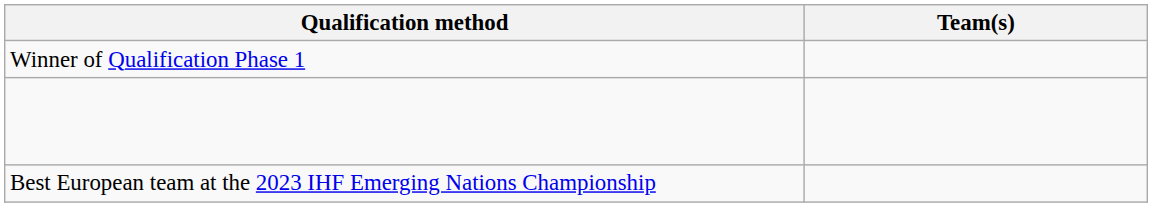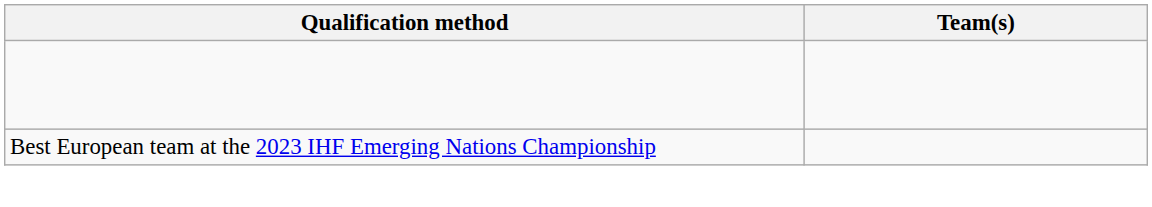- row: Winner of Qualification Phase 1
